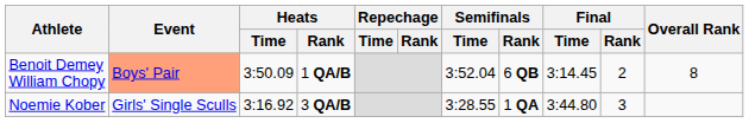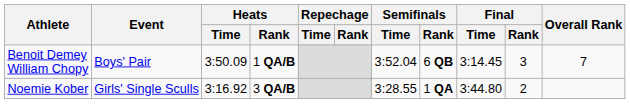Benoit Demey William Chopy | Event: lightsalmon background -> no background
Benoit Demey William Chopy | Final / Rank: 2 -> 3
Benoit Demey William Chopy | Overall Rank: 8 -> 7
Noemie Kober | Final / Rank: 3 -> 2
